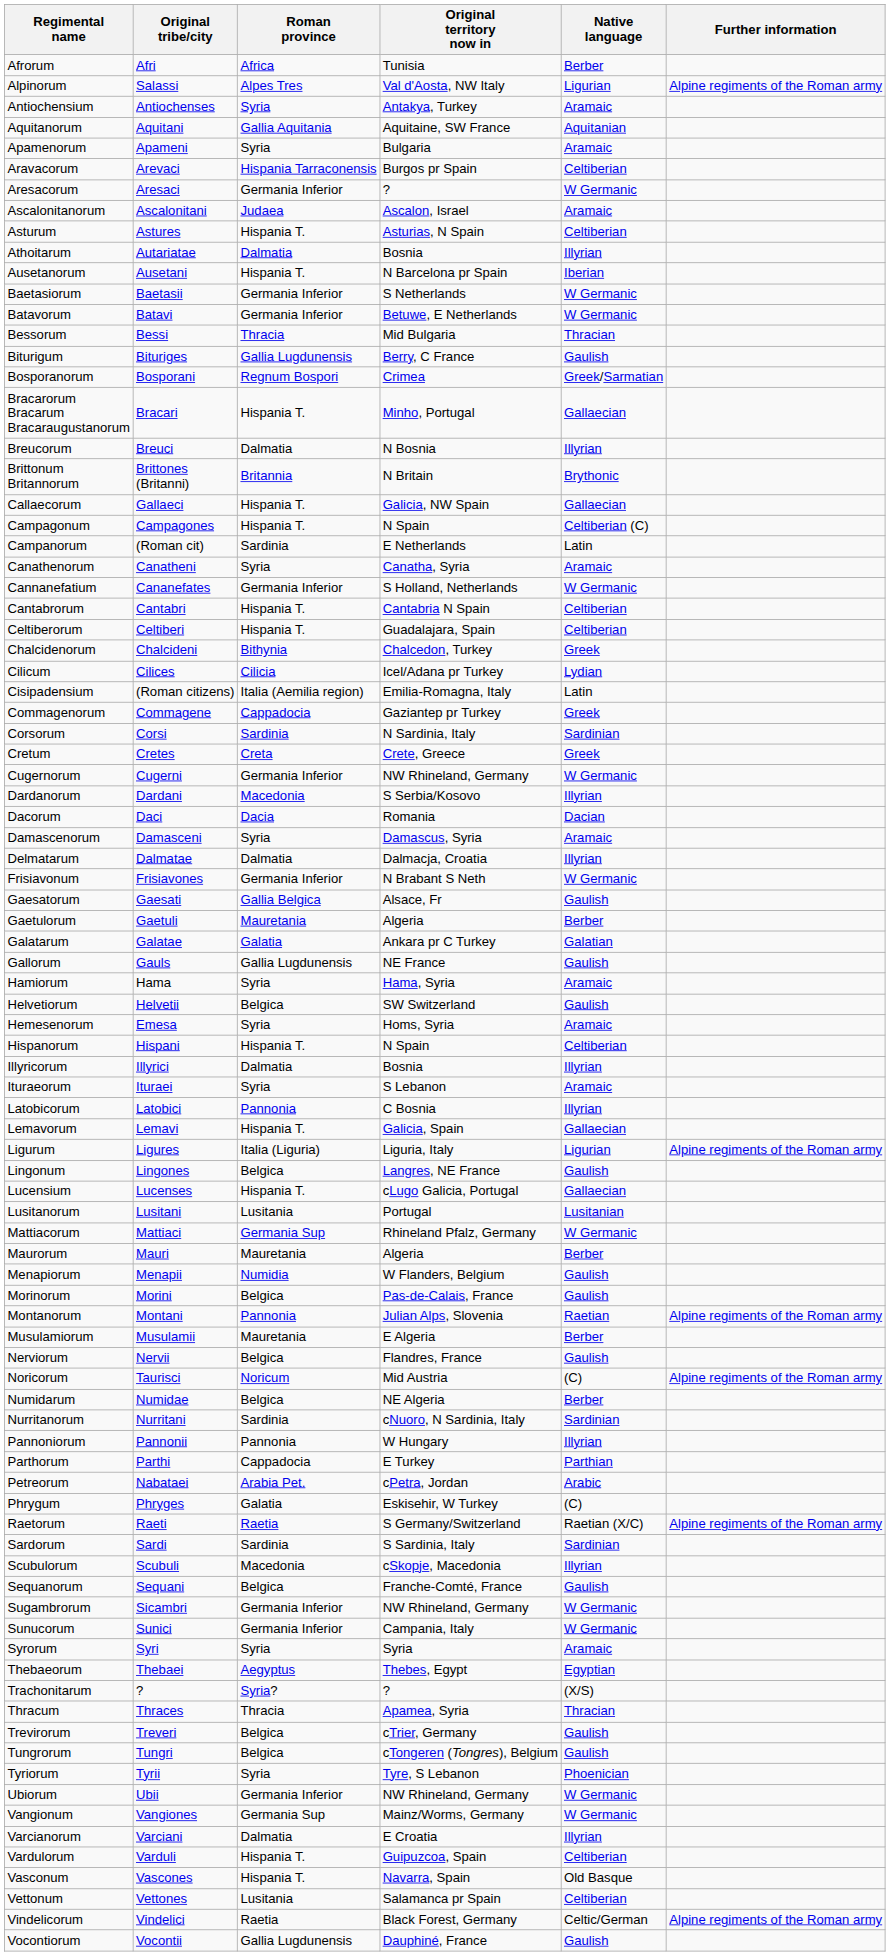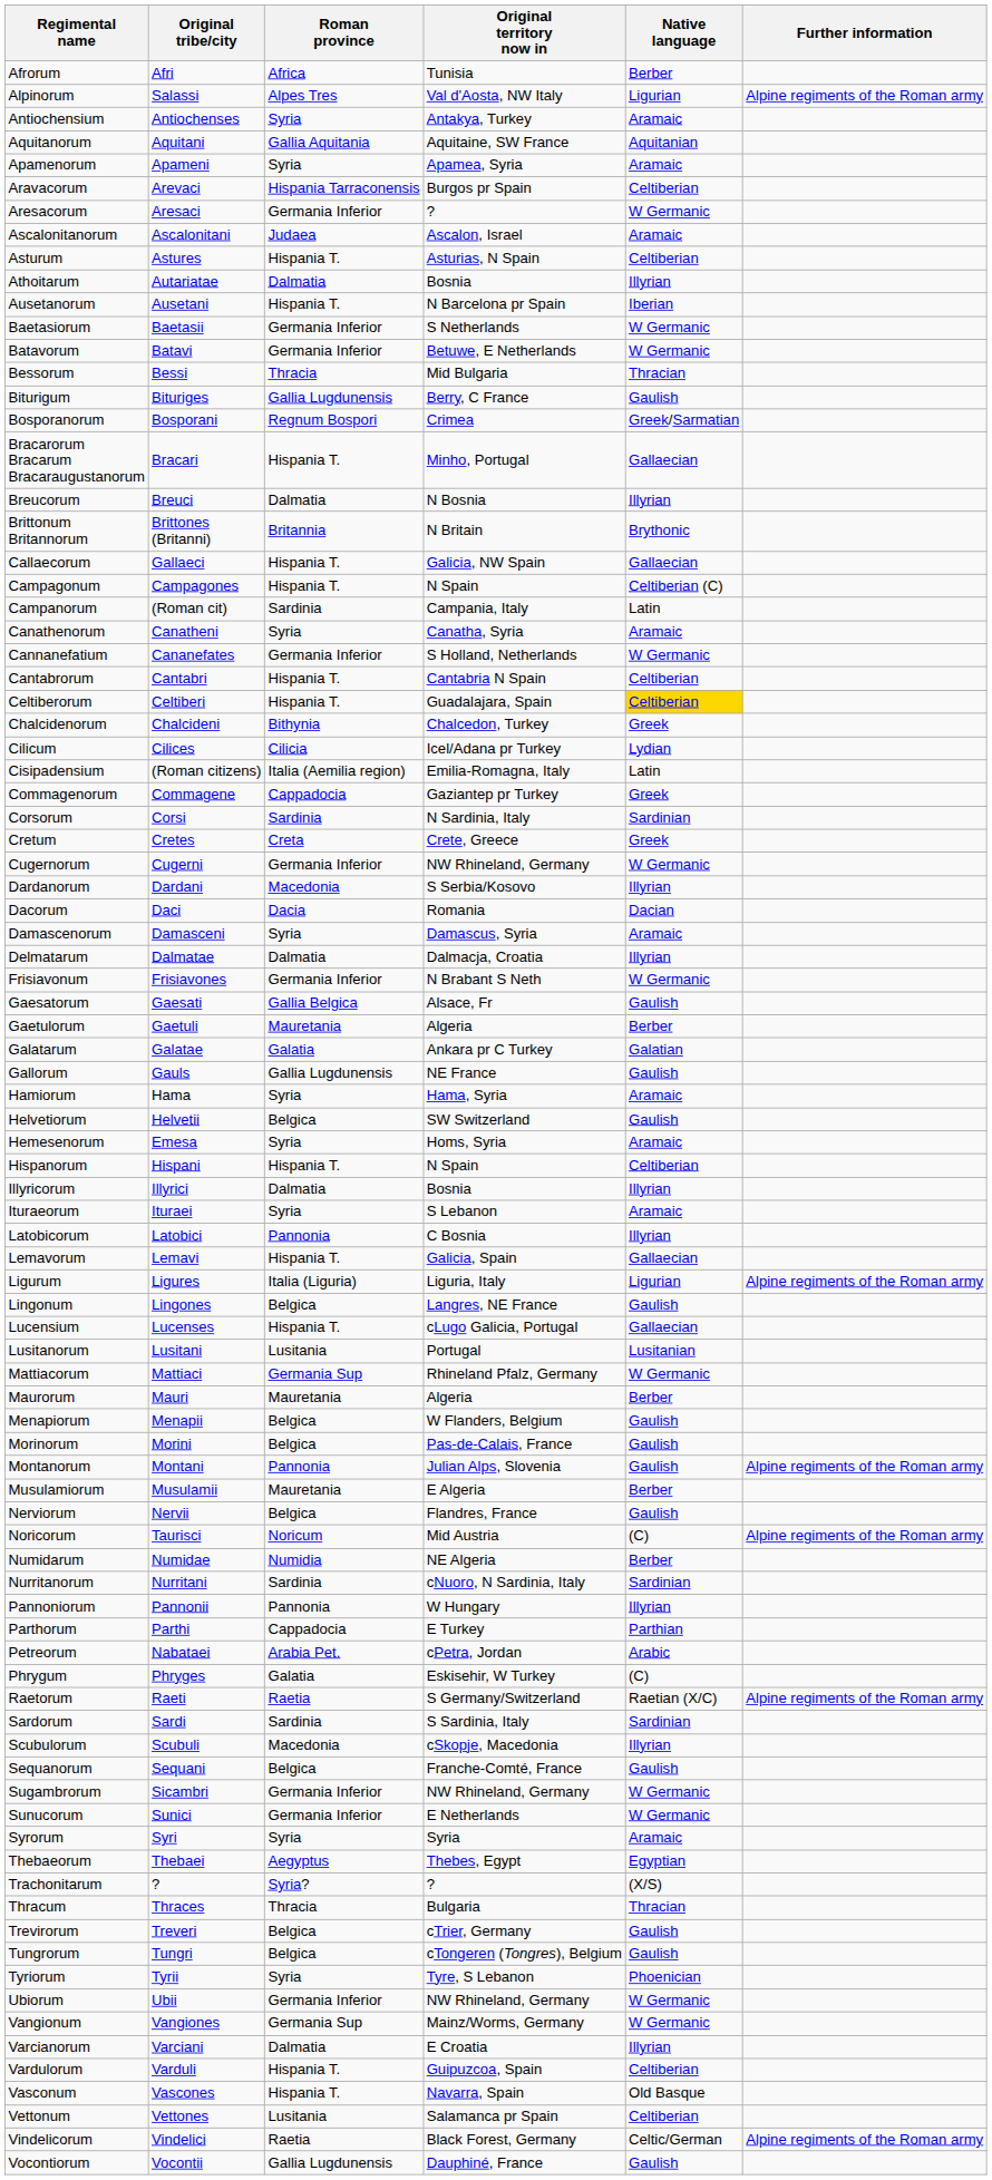Apamenorum | Original territory now in: Bulgaria -> Apamea, Syria
Campanorum | Original territory now in: E Netherlands -> Campania, Italy
Celtiberorum | Native language: no background -> gold background
Menapiorum | Roman province: Numidia -> Belgica
Montanorum | Native language: Raetian -> Gaulish
Numidarum | Roman province: Belgica -> Numidia
Sunucorum | Original territory now in: Campania, Italy -> E Netherlands
Thracum | Original territory now in: Apamea, Syria -> Bulgaria
